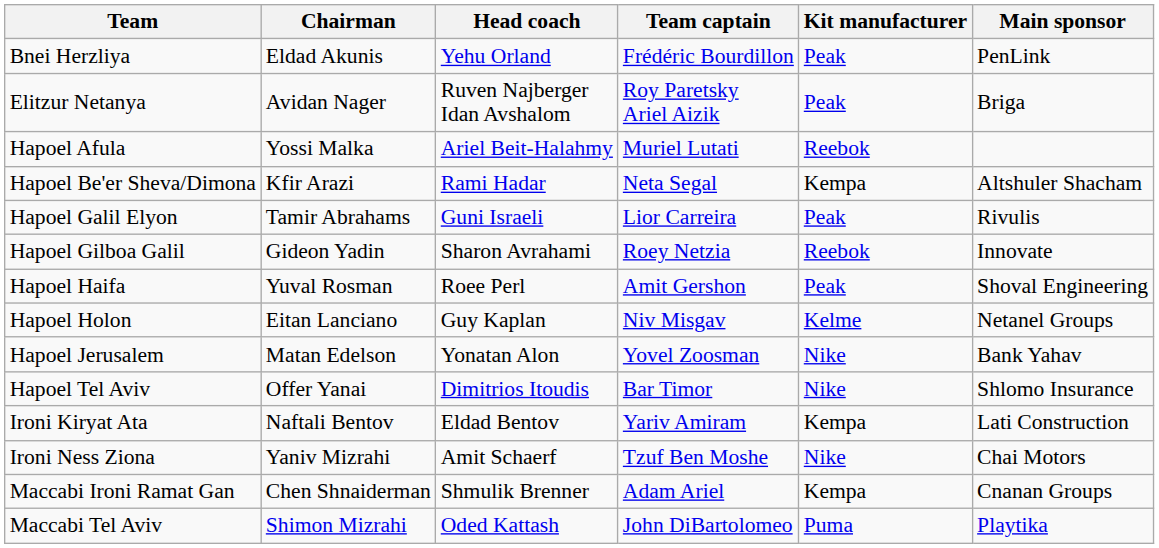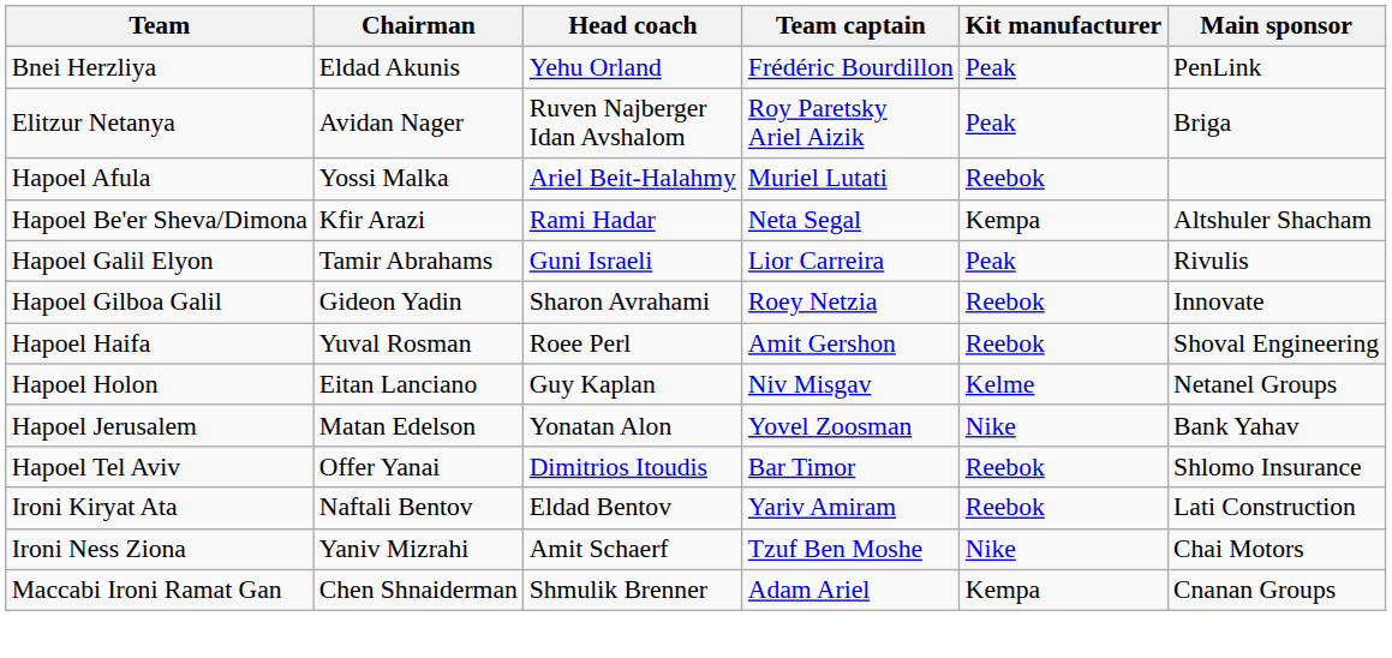Hapoel Haifa | Kit manufacturer: Peak -> Reebok
Hapoel Tel Aviv | Kit manufacturer: Nike -> Reebok
Ironi Kiryat Ata | Kit manufacturer: Kempa -> Reebok
- row: Maccabi Tel Aviv | Shimon Mizrahi | Oded Kattash | John DiBartolomeo | Puma | Playtika
